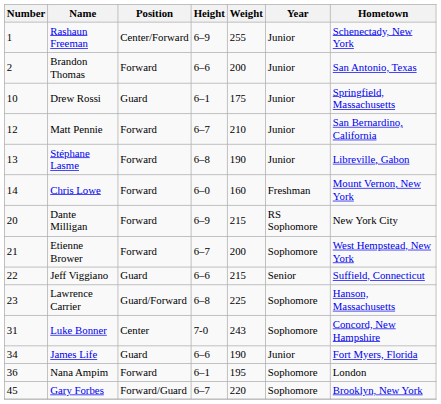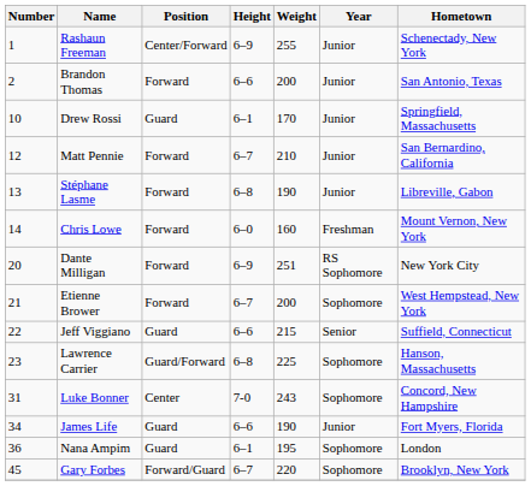Drew Rossi | Weight: 175 -> 170
Dante Milligan | Weight: 215 -> 251
Nana Ampim | Position: Forward -> Guard
